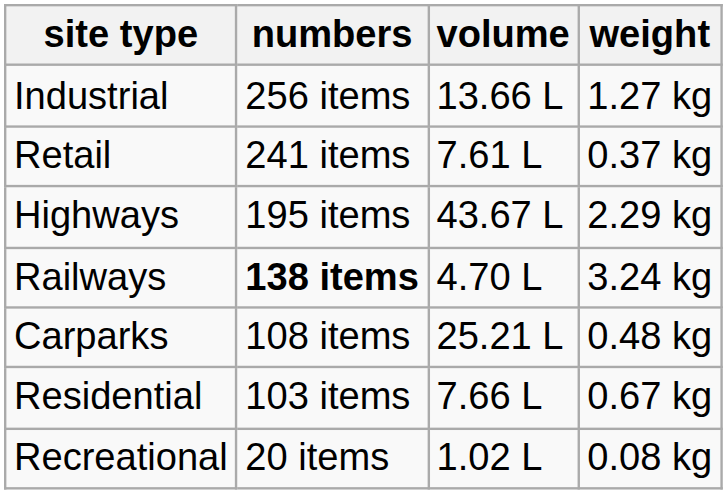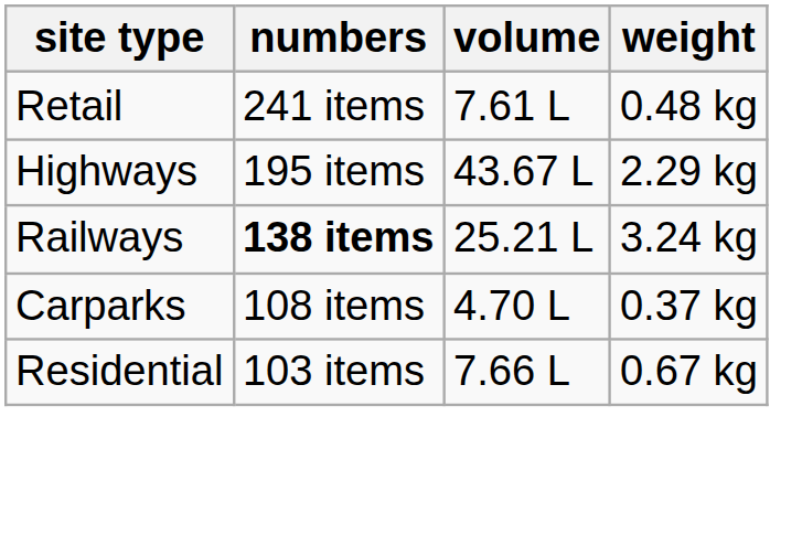- row: Industrial | 256 items | 13.66 L | 1.27 kg
Retail | weight: 0.37 kg -> 0.48 kg
Railways | volume: 4.70 L -> 25.21 L
Carparks | volume: 25.21 L -> 4.70 L
Carparks | weight: 0.48 kg -> 0.37 kg
- row: Recreational | 20 items | 1.02 L | 0.08 kg
